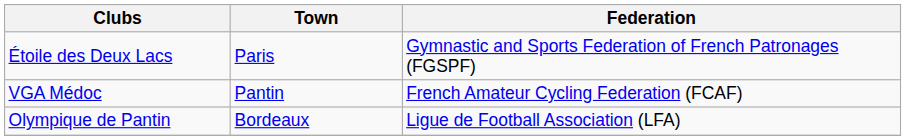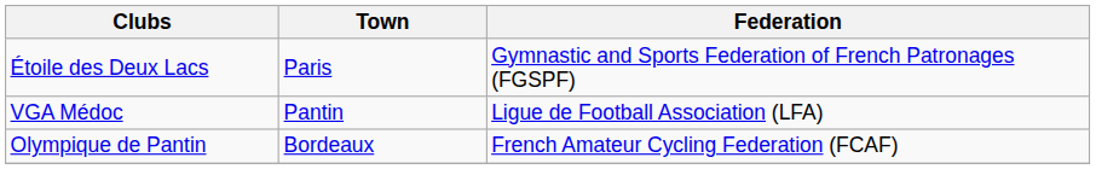VGA Médoc | Federation: French Amateur Cycling Federation (FCAF) -> Ligue de Football Association (LFA)
Olympique de Pantin | Federation: Ligue de Football Association (LFA) -> French Amateur Cycling Federation (FCAF)
